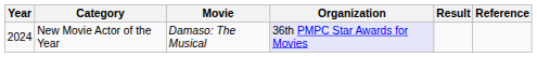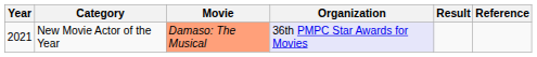New Movie Actor of the Year | Year: 2024 -> 2021
New Movie Actor of the Year | Movie: no background -> lightsalmon background
